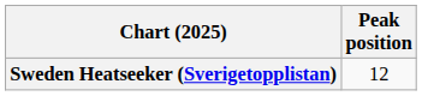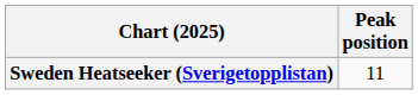Sweden Heatseeker (Sverigetopplistan) | Peak position: 12 -> 11
